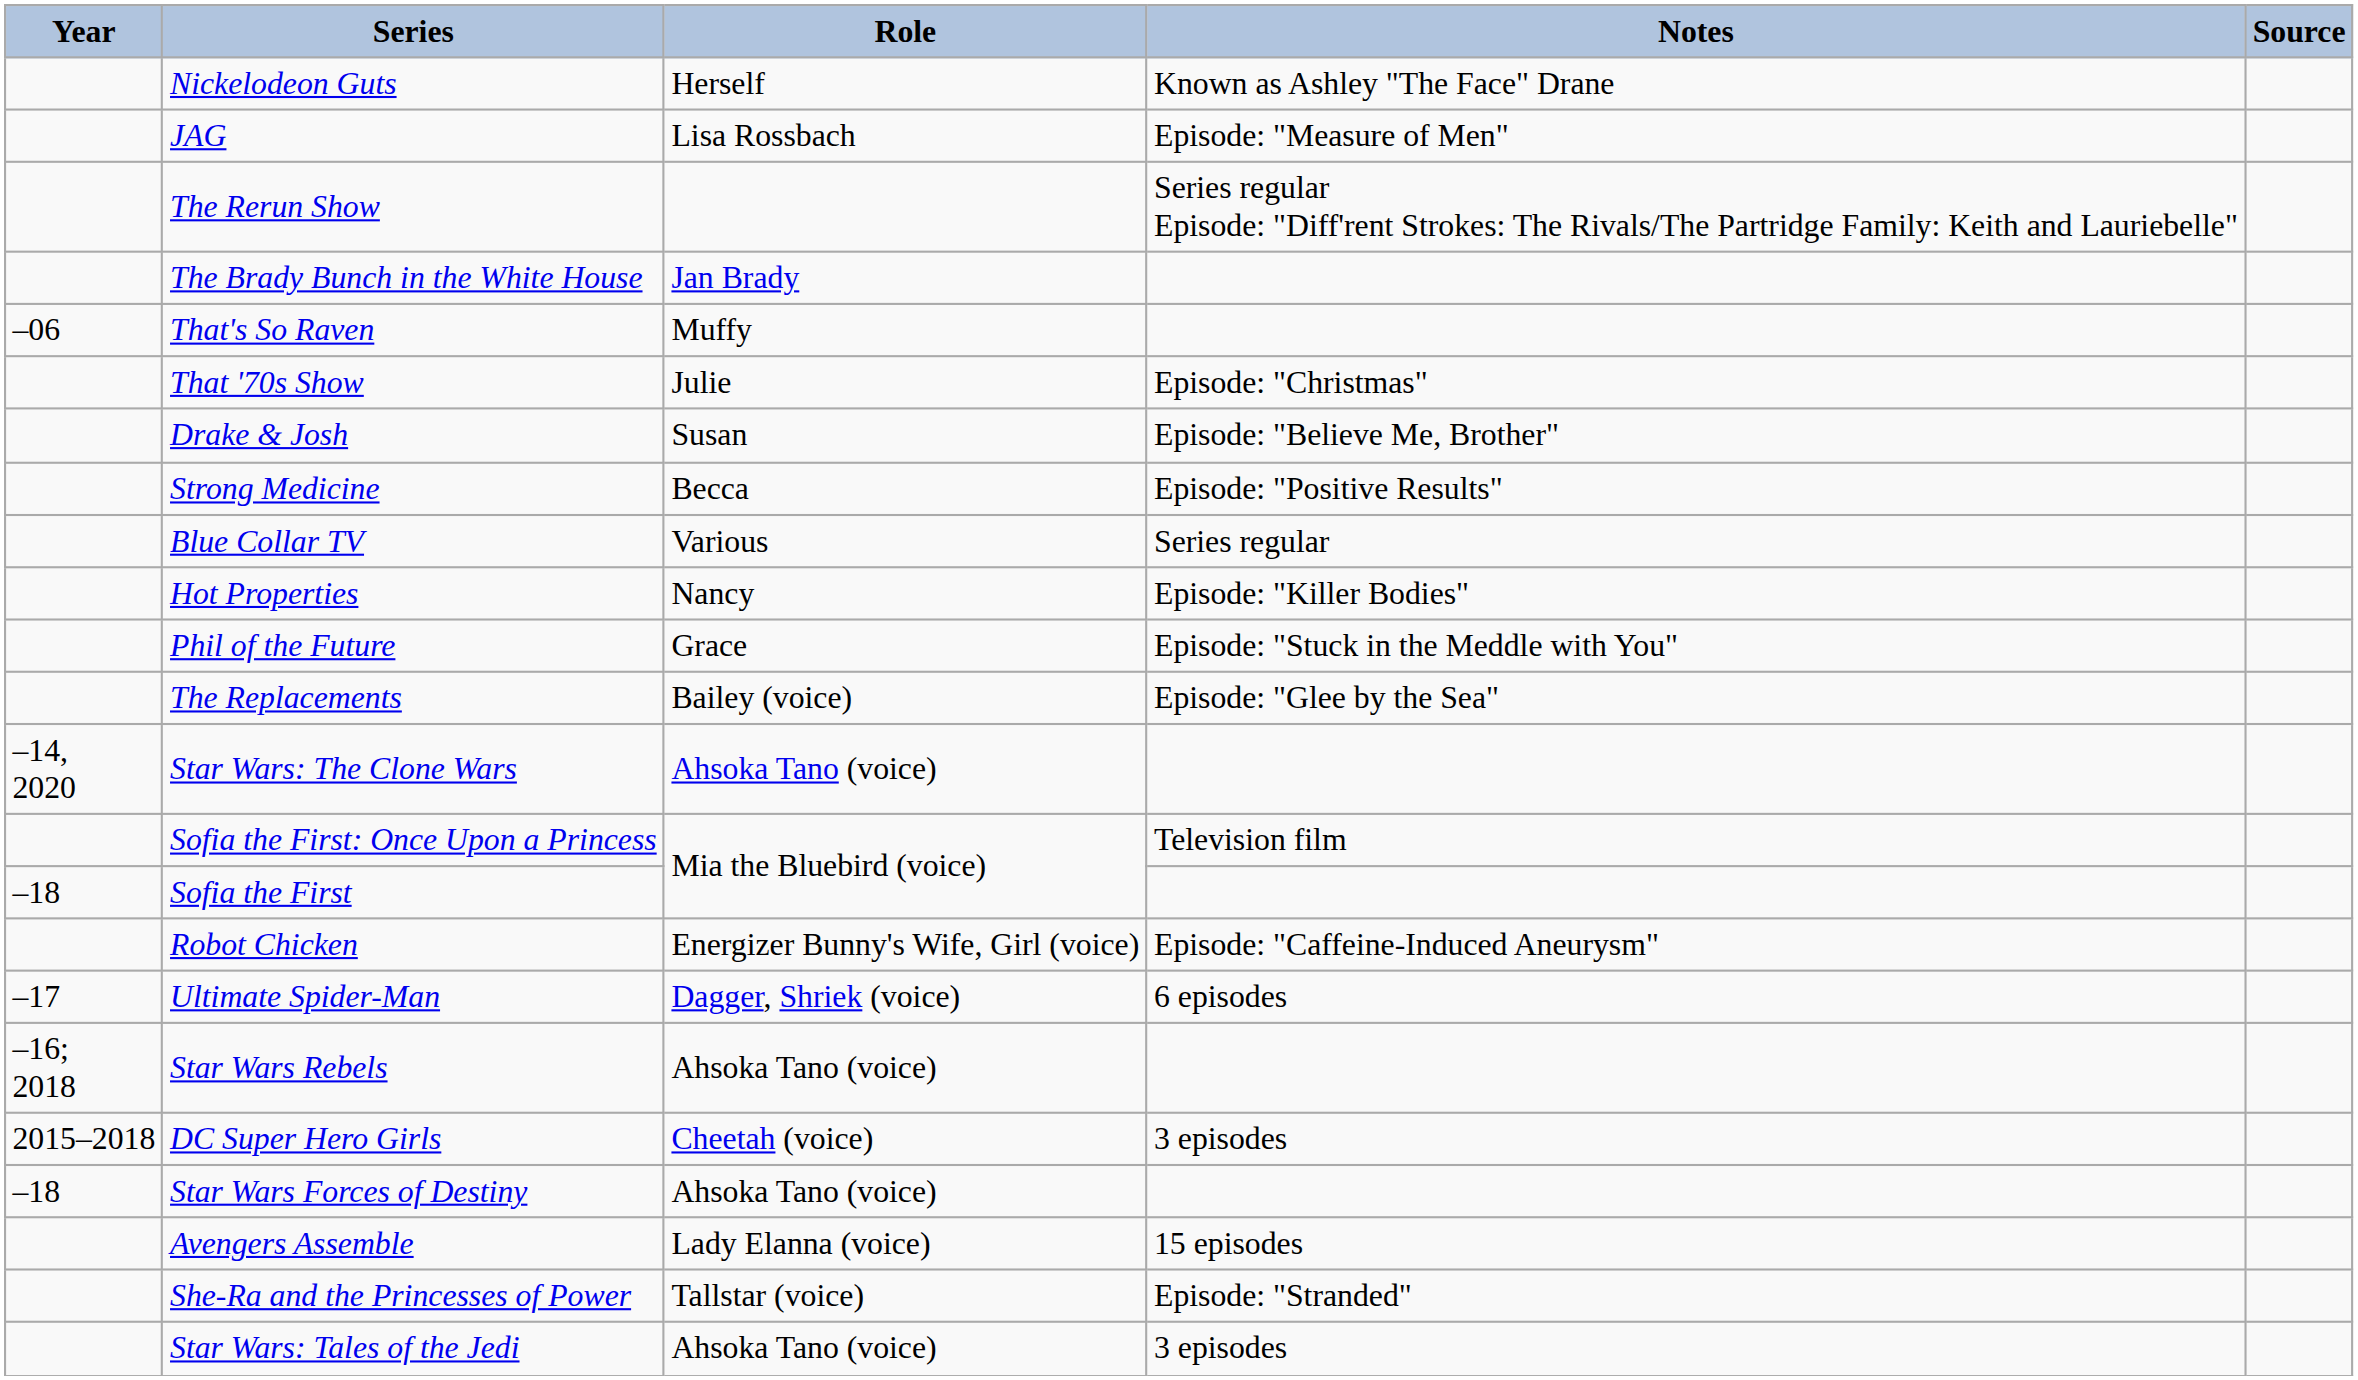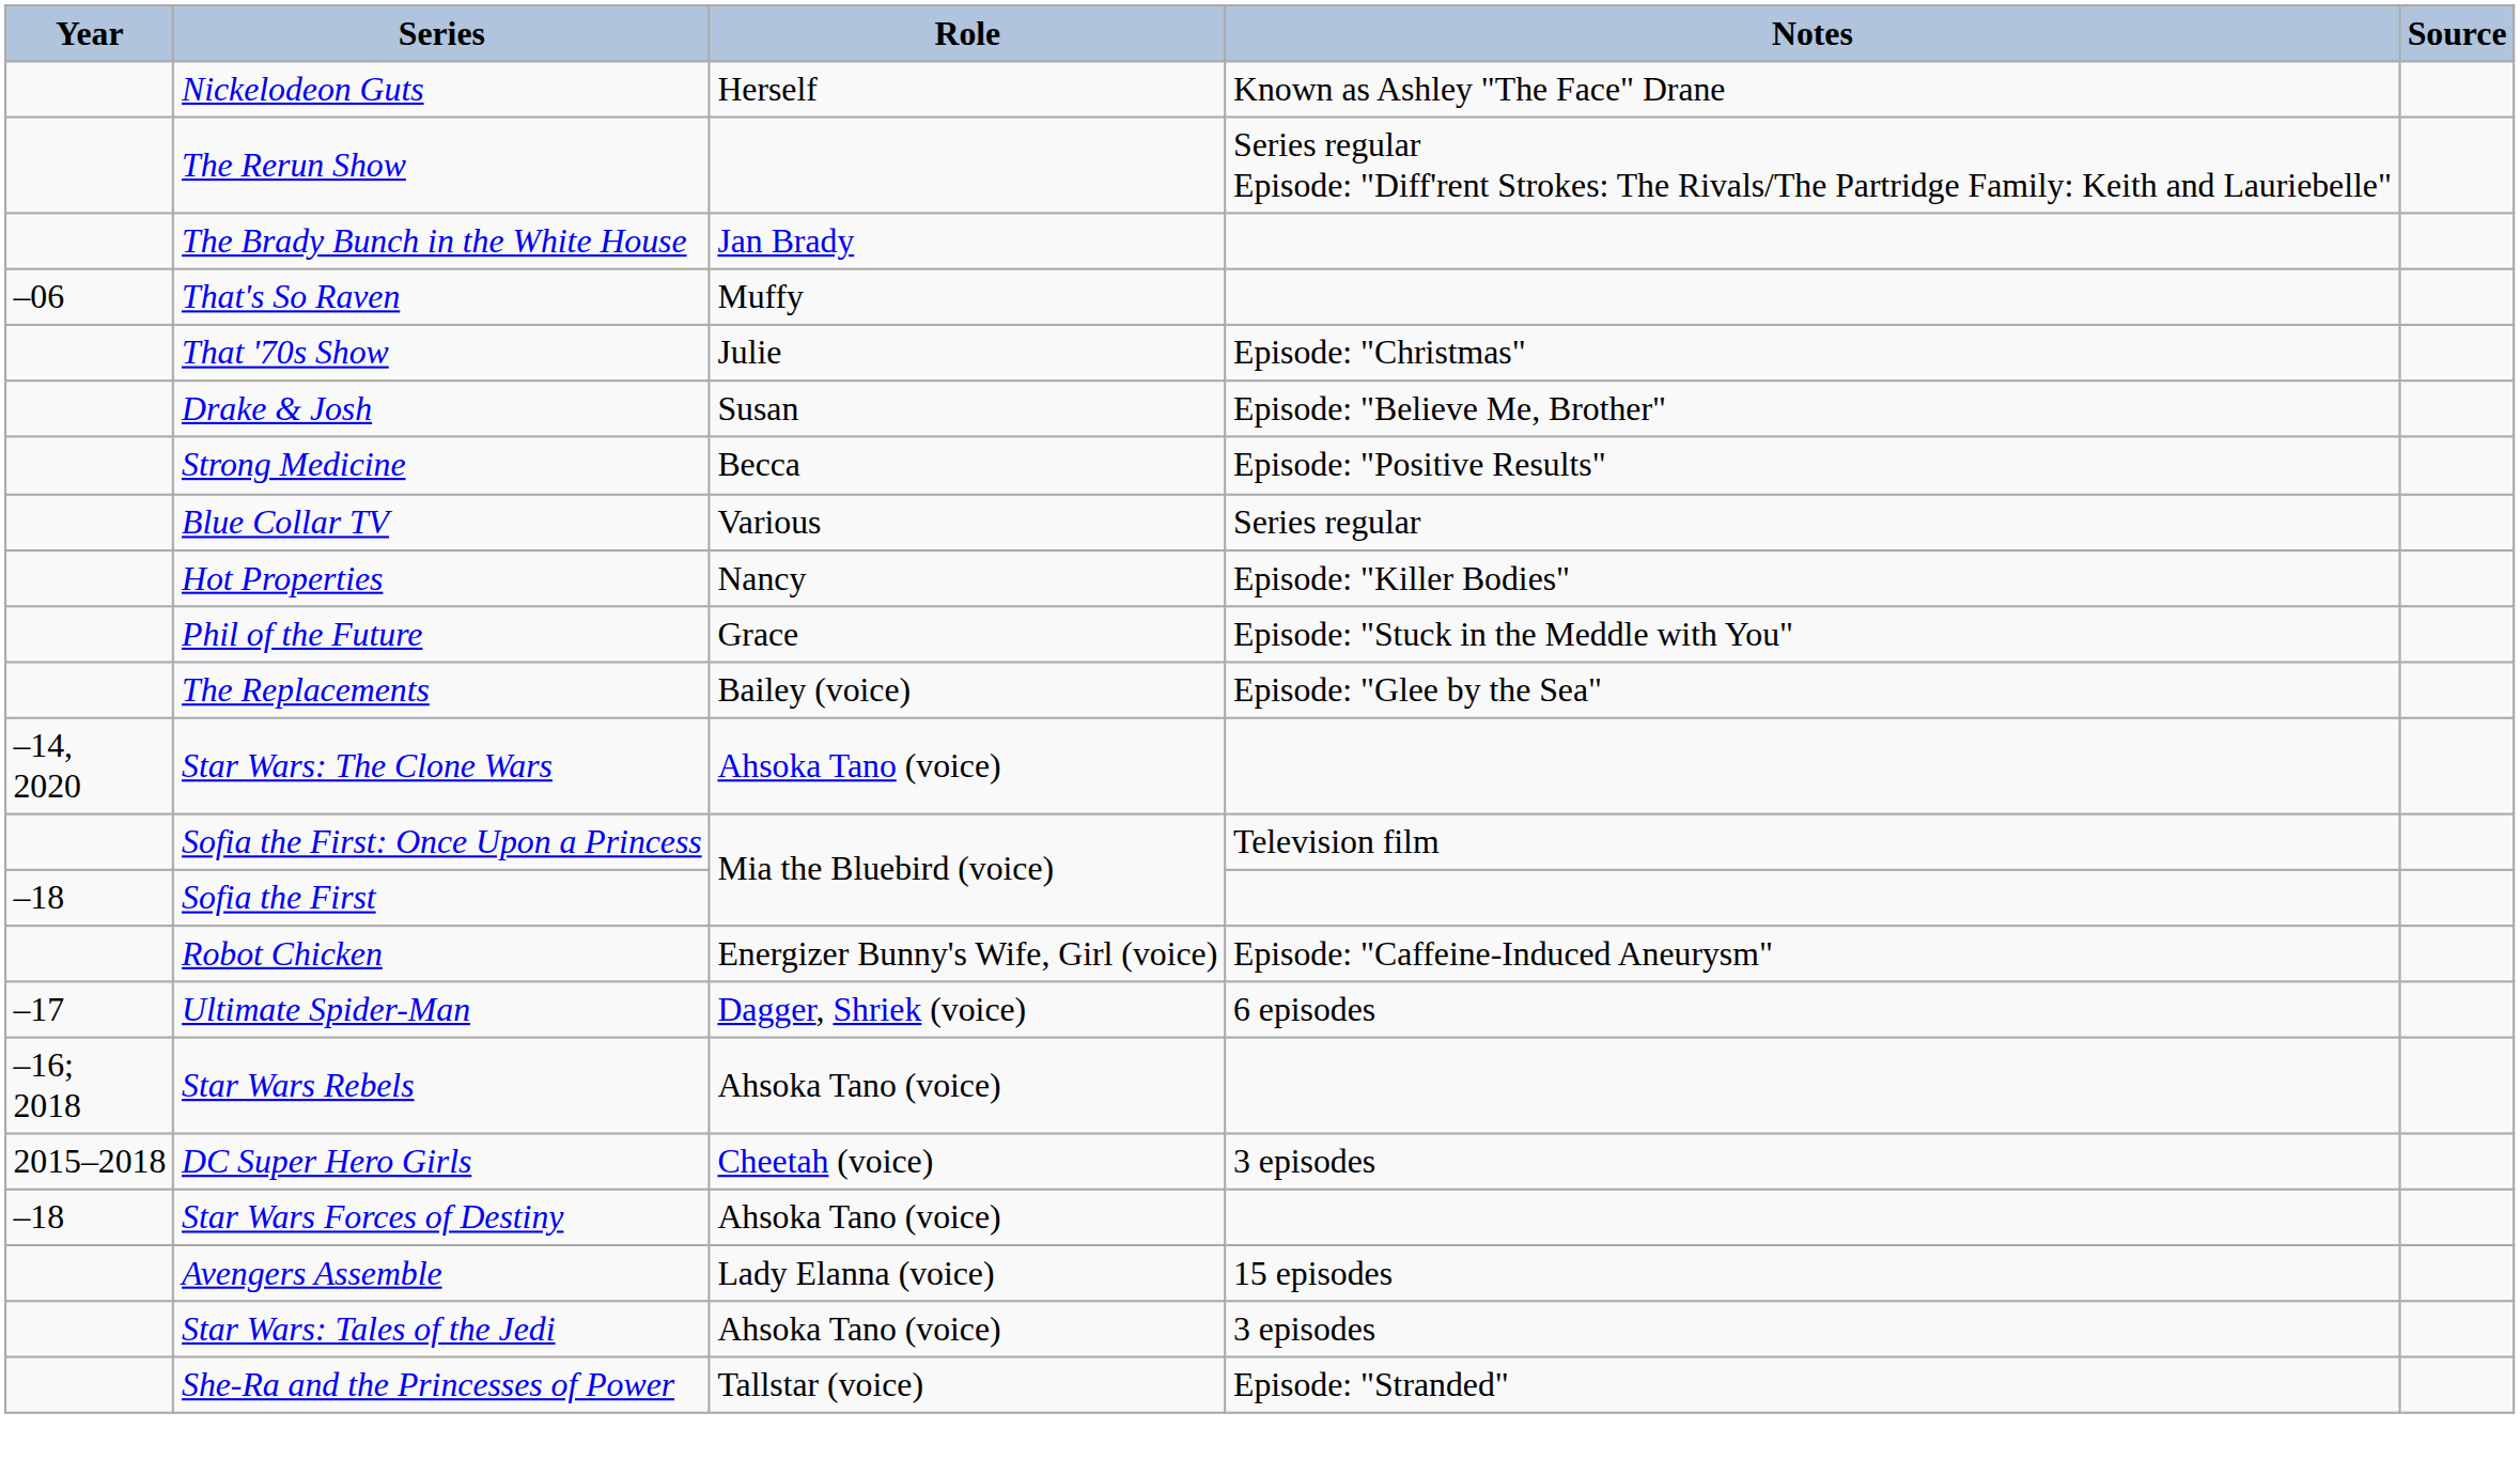- row: JAG | Lisa Rossbach | Episode: "Measure of Men"
rows swapped: She-Ra and the Princesses of Power <-> Star Wars: Tales of the Jedi
